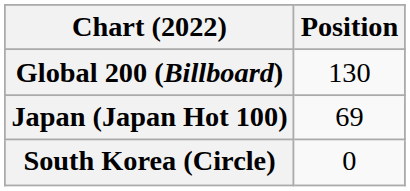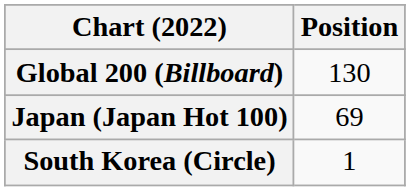South Korea (Circle) | Position: 0 -> 1
